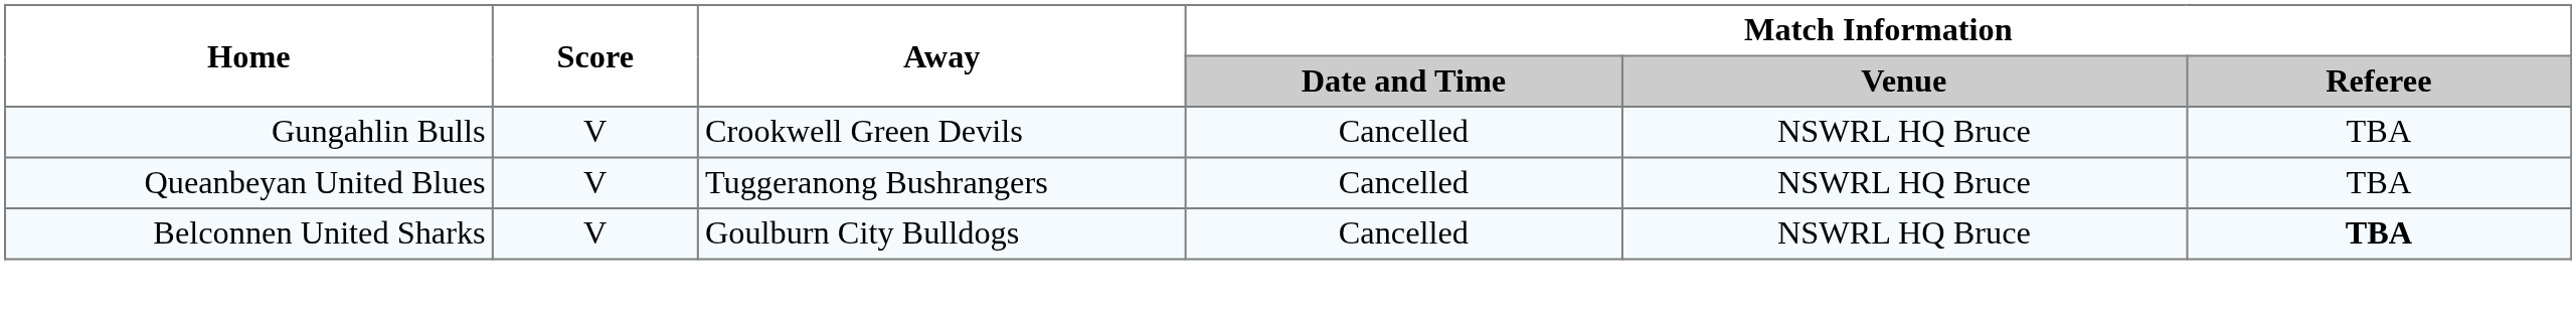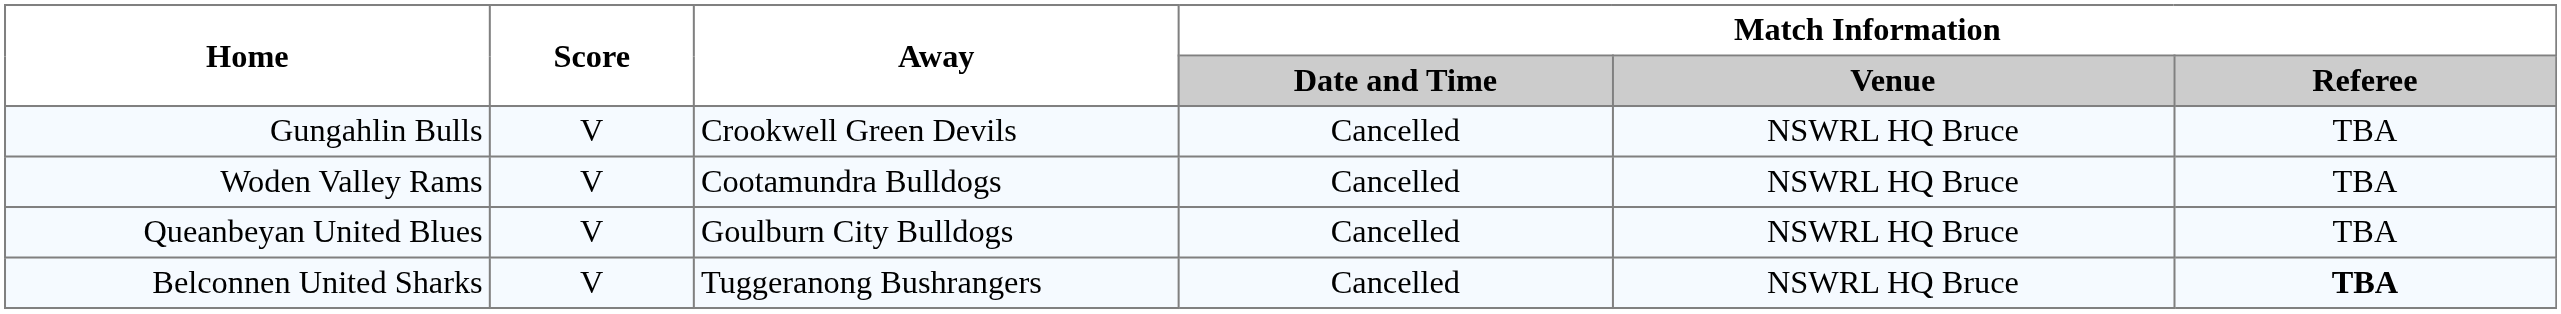+ row: Woden Valley Rams | V | Cootamundra Bulldogs | Cancelled | NSWRL HQ Bruce | TBA
Queanbeyan United Blues | Away: Tuggeranong Bushrangers -> Goulburn City Bulldogs
Belconnen United Sharks | Away: Goulburn City Bulldogs -> Tuggeranong Bushrangers
